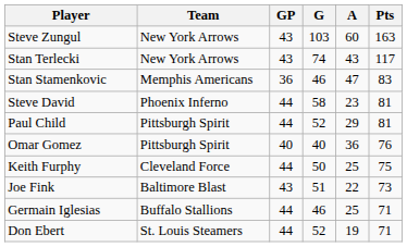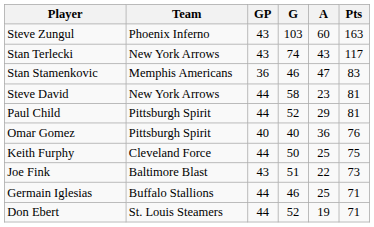Steve Zungul | Team: New York Arrows -> Phoenix Inferno
Steve David | Team: Phoenix Inferno -> New York Arrows
